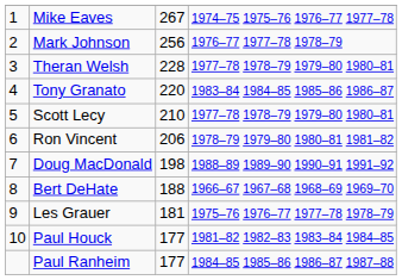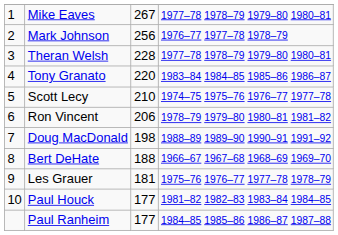Mike Eaves | column 4: 1974–75 1975–76 1976–77 1977–78 -> 1977–78 1978–79 1979–80 1980–81
Scott Lecy | column 4: 1977–78 1978–79 1979–80 1980–81 -> 1974–75 1975–76 1976–77 1977–78
